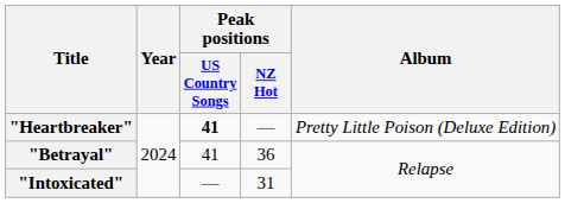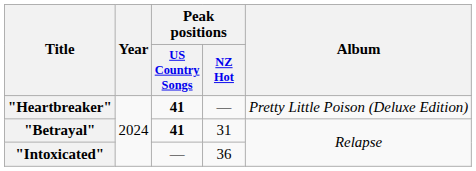"Betrayal" | Peak positions / US Country Songs: normal -> bold
"Betrayal" | Peak positions / NZ Hot: 36 -> 31
"Intoxicated" | Peak positions / NZ Hot: 31 -> 36
